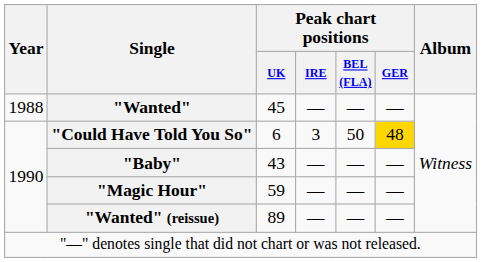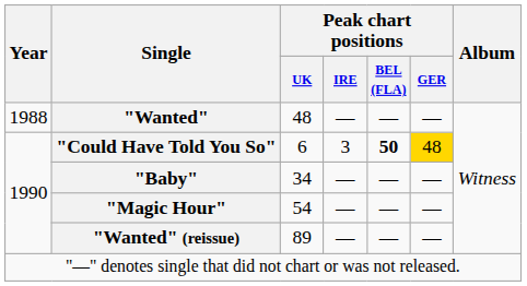"Wanted" | Peak chart positions / UK: 45 -> 48
"Could Have Told You So" | Peak chart positions / BEL (FLA): normal -> bold
"Baby" | Peak chart positions / UK: 43 -> 34
"Magic Hour" | Peak chart positions / UK: 59 -> 54
